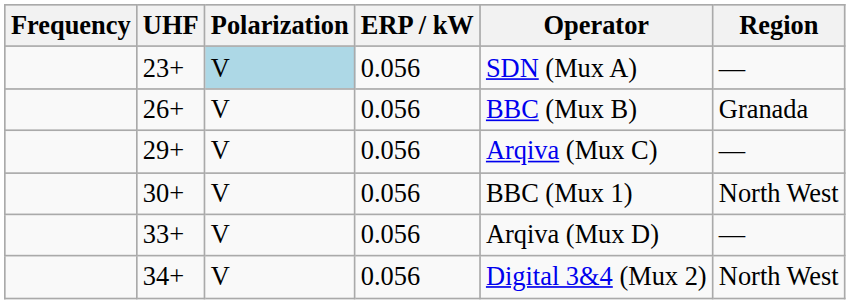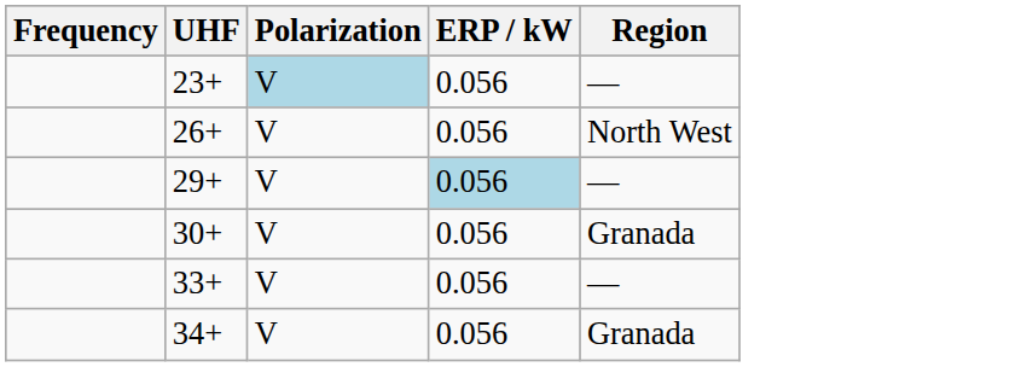- column: Operator | SDN (Mux A) | BBC (Mux B) | Arqiva (Mux C) | BBC (Mux 1) | Arqiva (Mux D) | Digital 3&4 (Mux 2)
26+ | Region: Granada -> North West
29+ | ERP / kW: no background -> lightblue background
30+ | Region: North West -> Granada
34+ | Region: North West -> Granada
